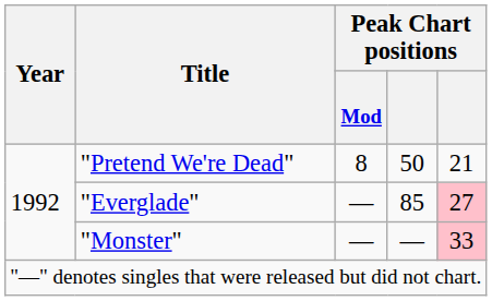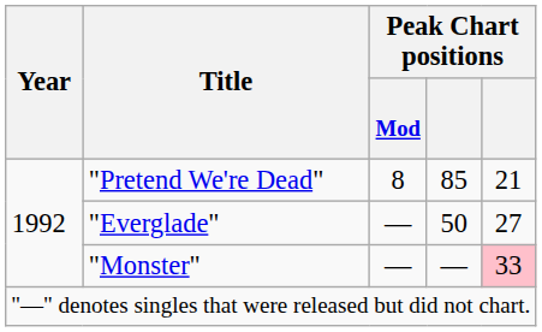"Pretend We're Dead" | column 4: 50 -> 85
"Everglade" | column 4: 85 -> 50
"Everglade" | column 5: pink background -> no background
